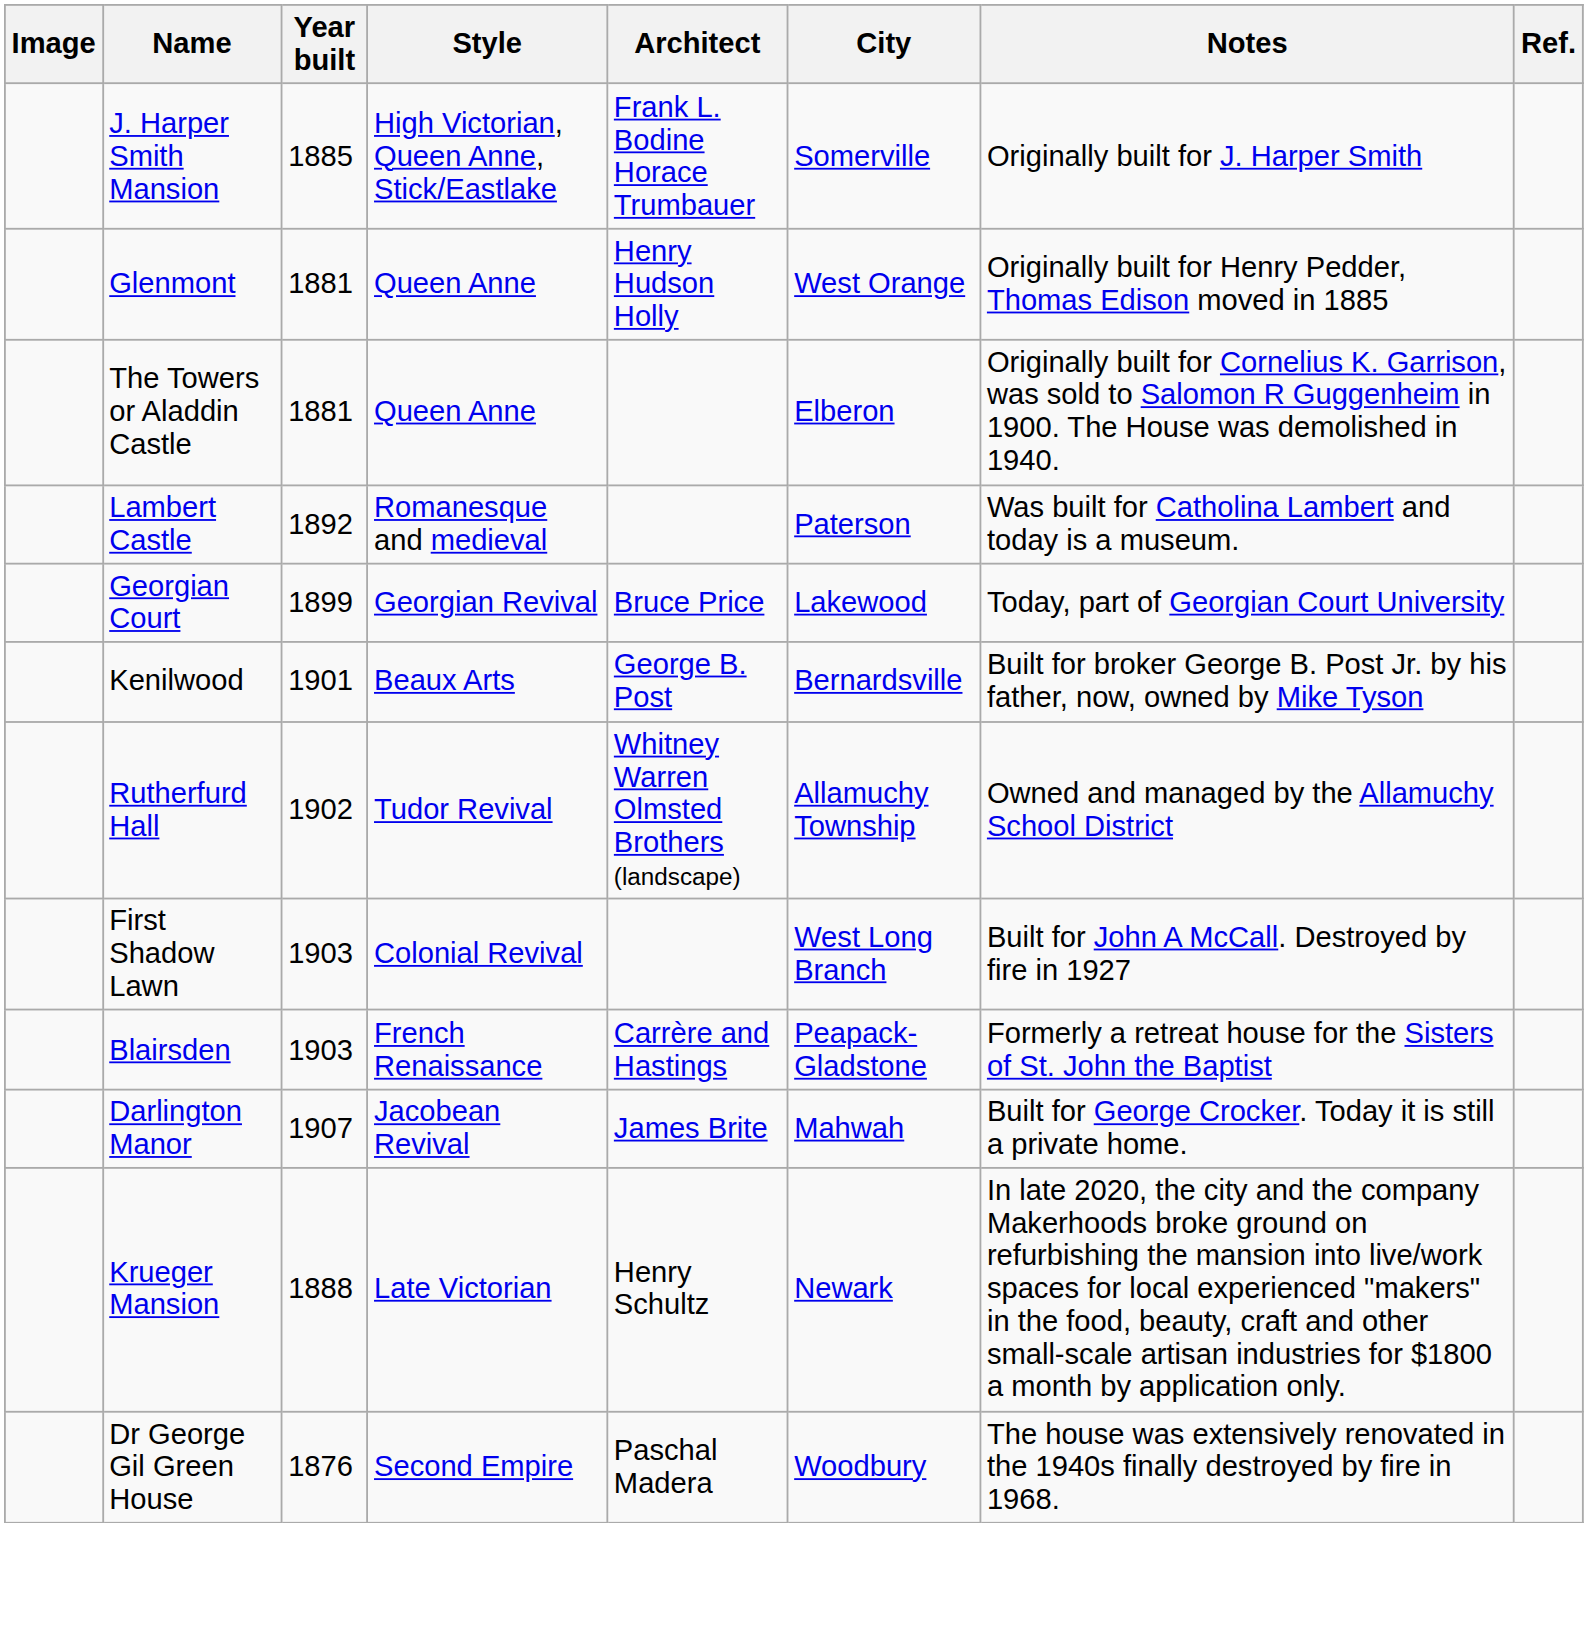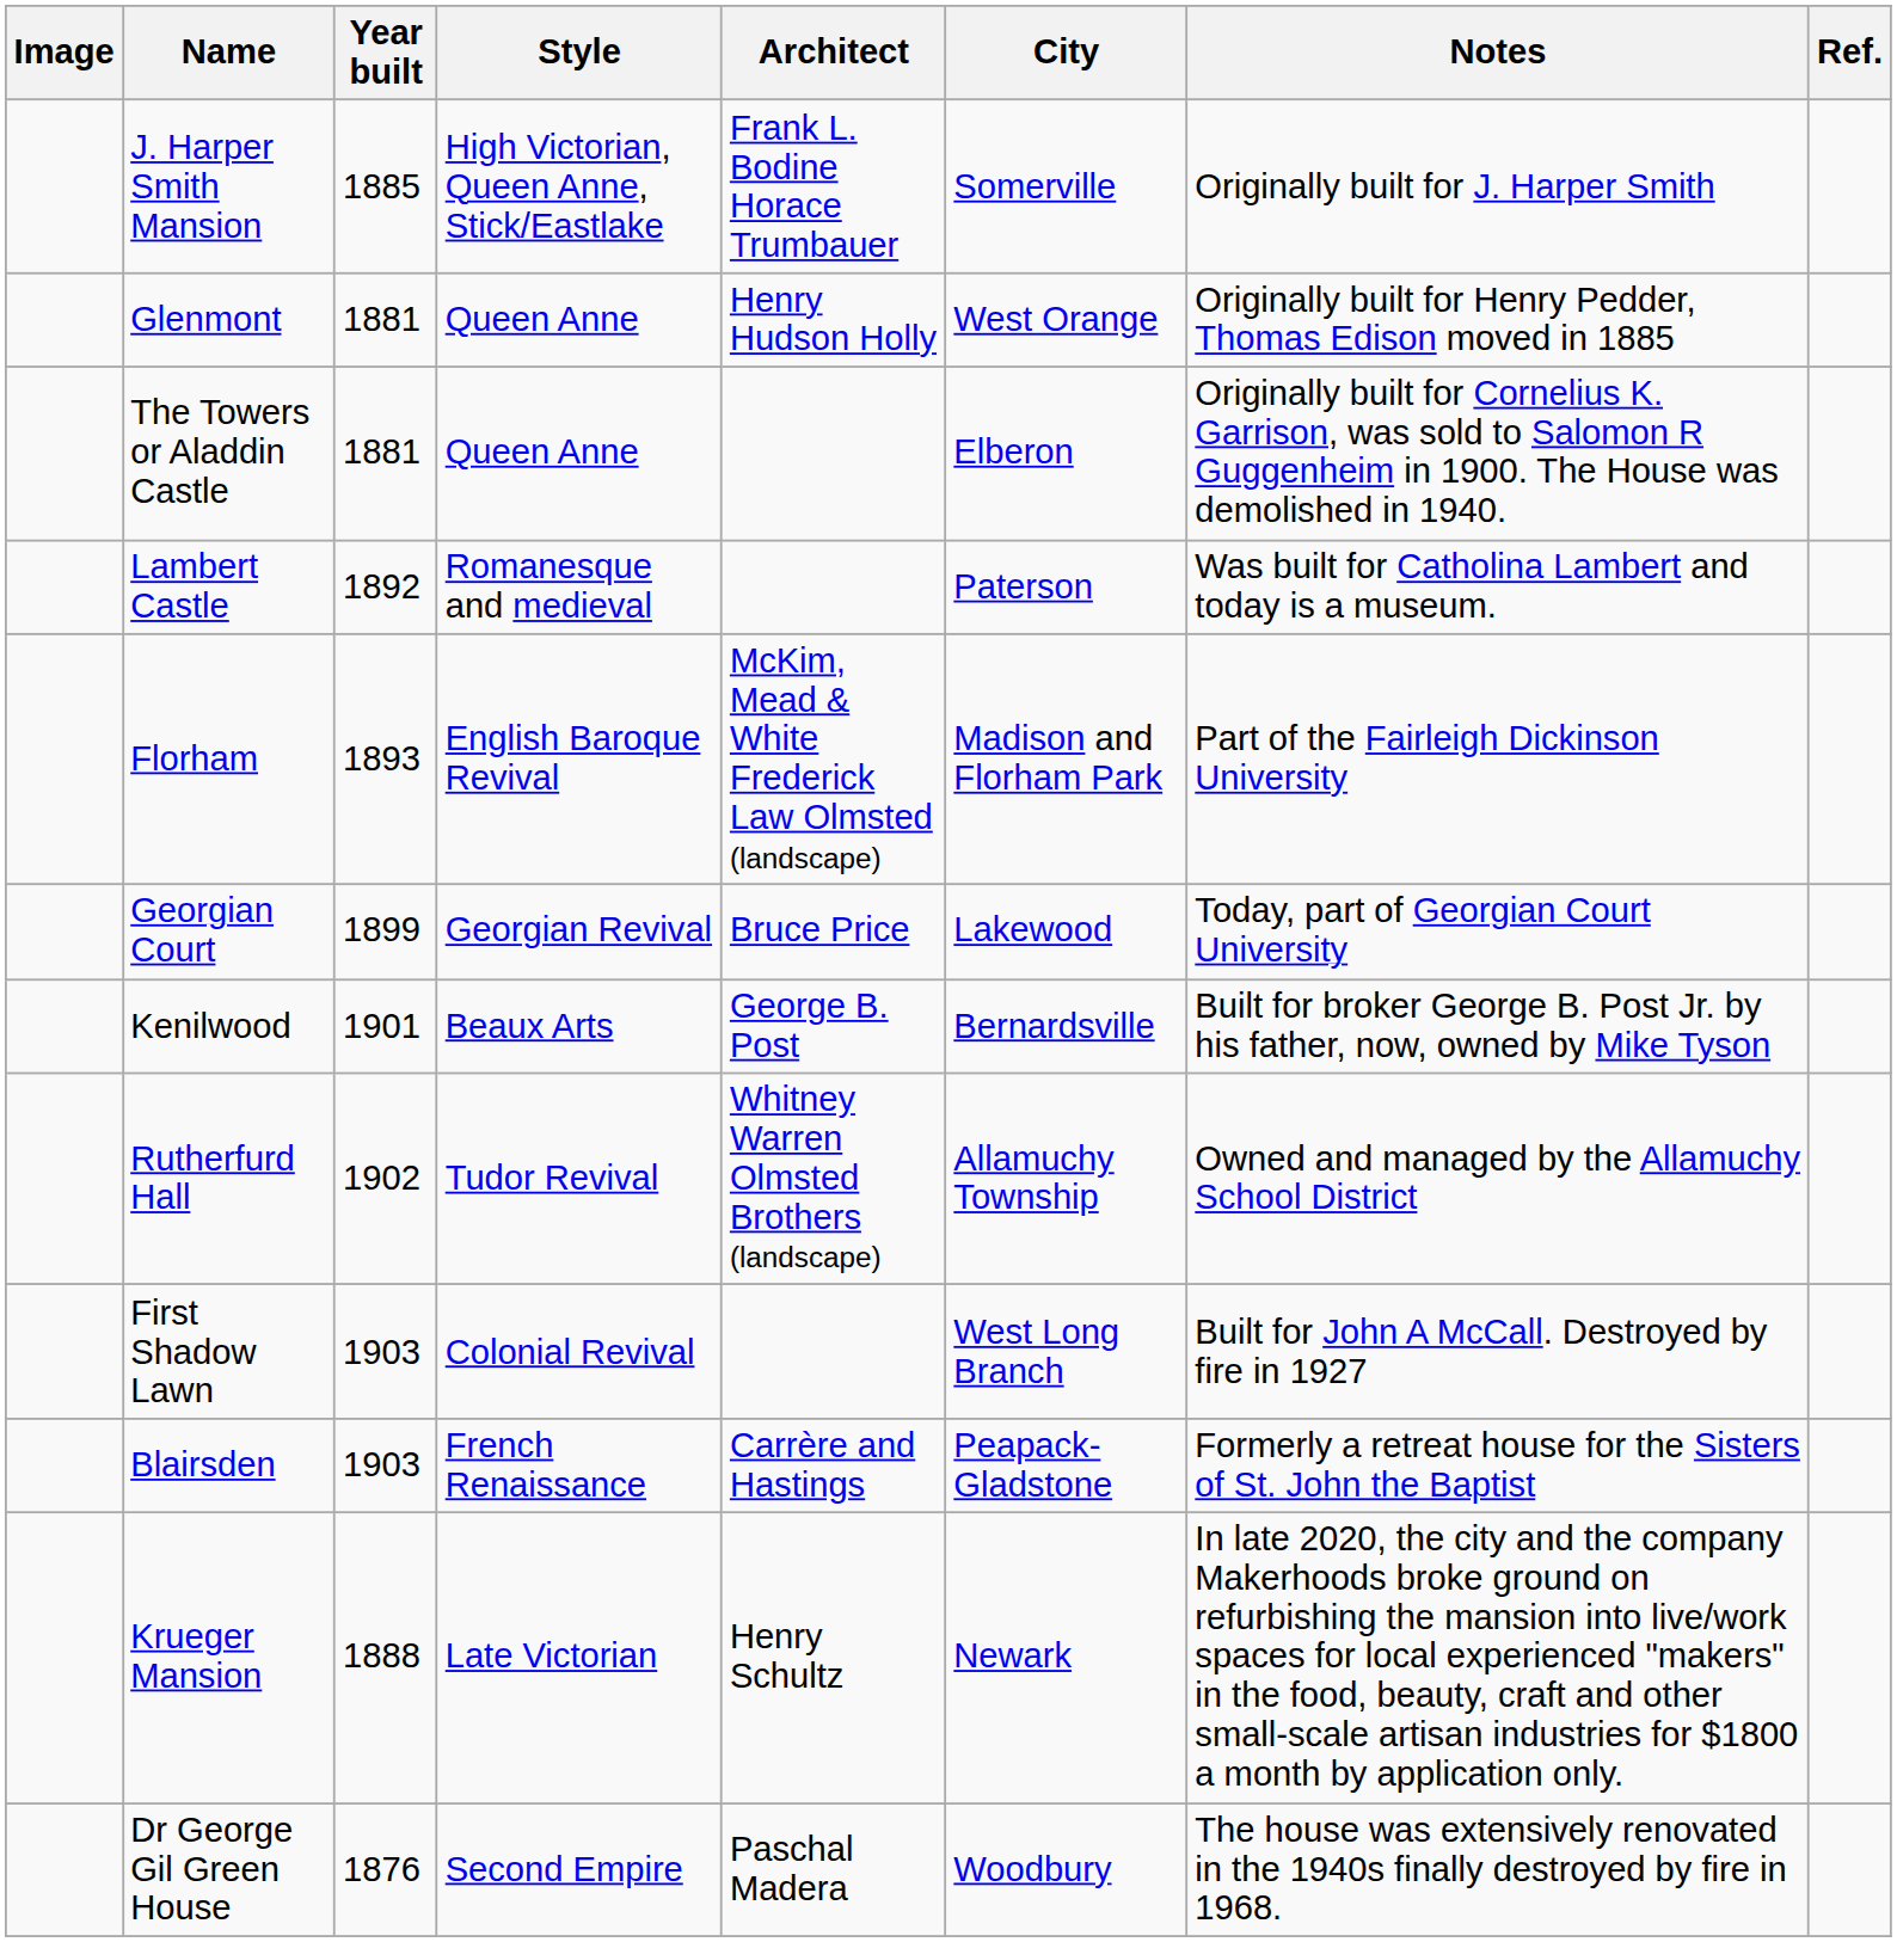+ row: Florham | 1893 | English Baroque Revival | McKim, Mead & White Frederick Law Olmsted (landscape) | Madison and Florham Park | Part of the Fairleigh Dickinson University
- row: Darlington Manor | 1907 | Jacobean Revival | James Brite | Mahwah | Built for George Crocker. Today it is still a private home.
